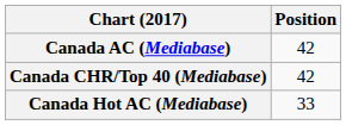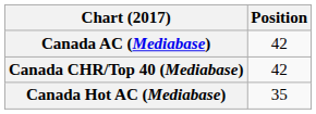Canada Hot AC (Mediabase) | Position: 33 -> 35
